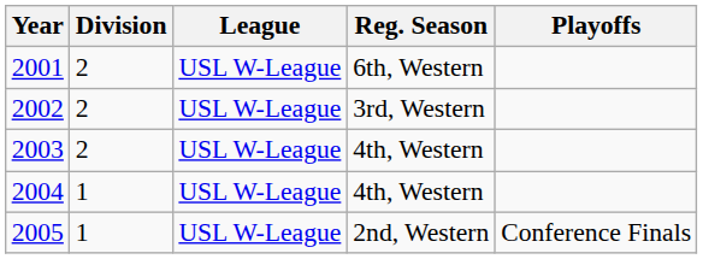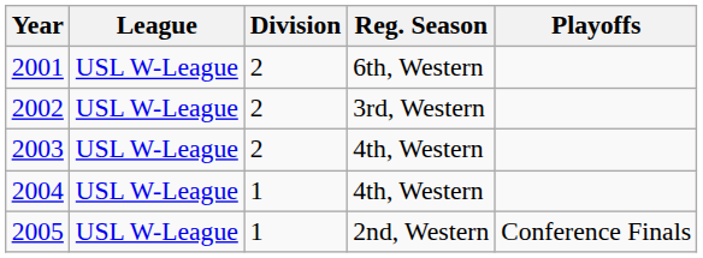columns swapped: Division <-> League
